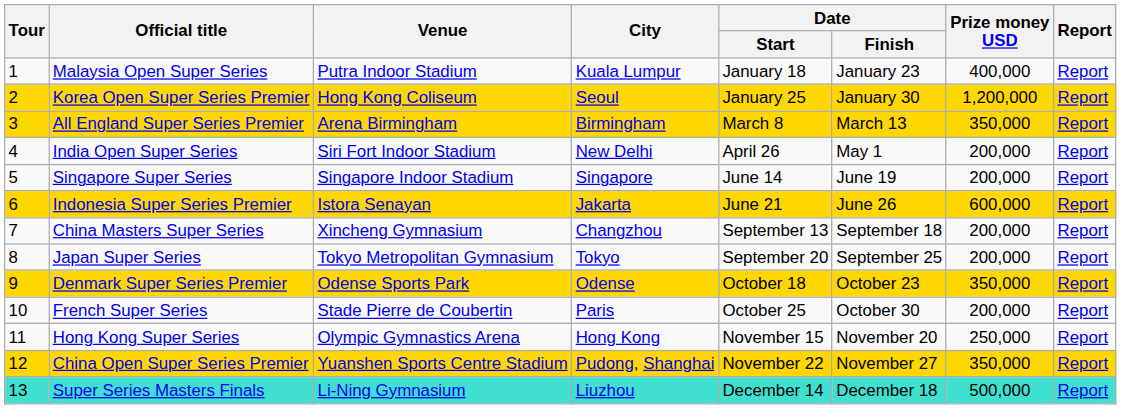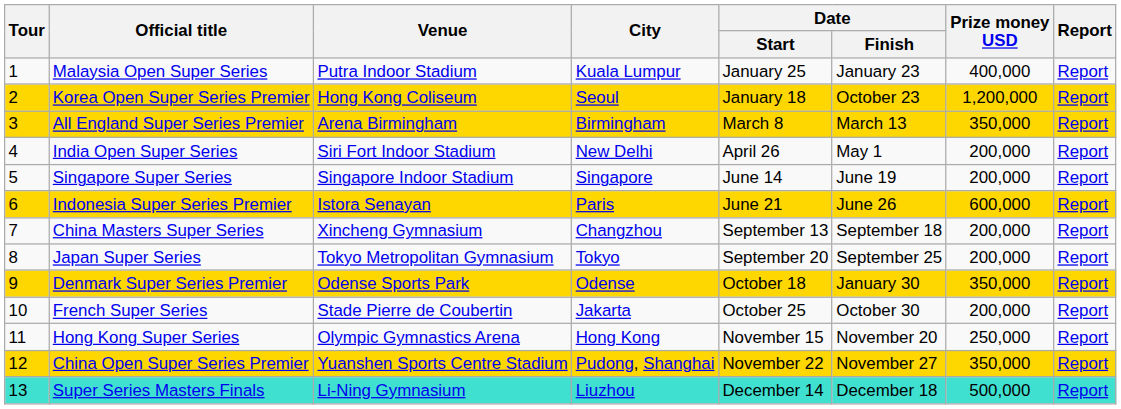Malaysia Open Super Series | Date / Start: January 18 -> January 25
Korea Open Super Series Premier | Date / Start: January 25 -> January 18
Korea Open Super Series Premier | Date / Finish: January 30 -> October 23
Indonesia Super Series Premier | City: Jakarta -> Paris
Denmark Super Series Premier | Date / Finish: October 23 -> January 30
French Super Series | City: Paris -> Jakarta
